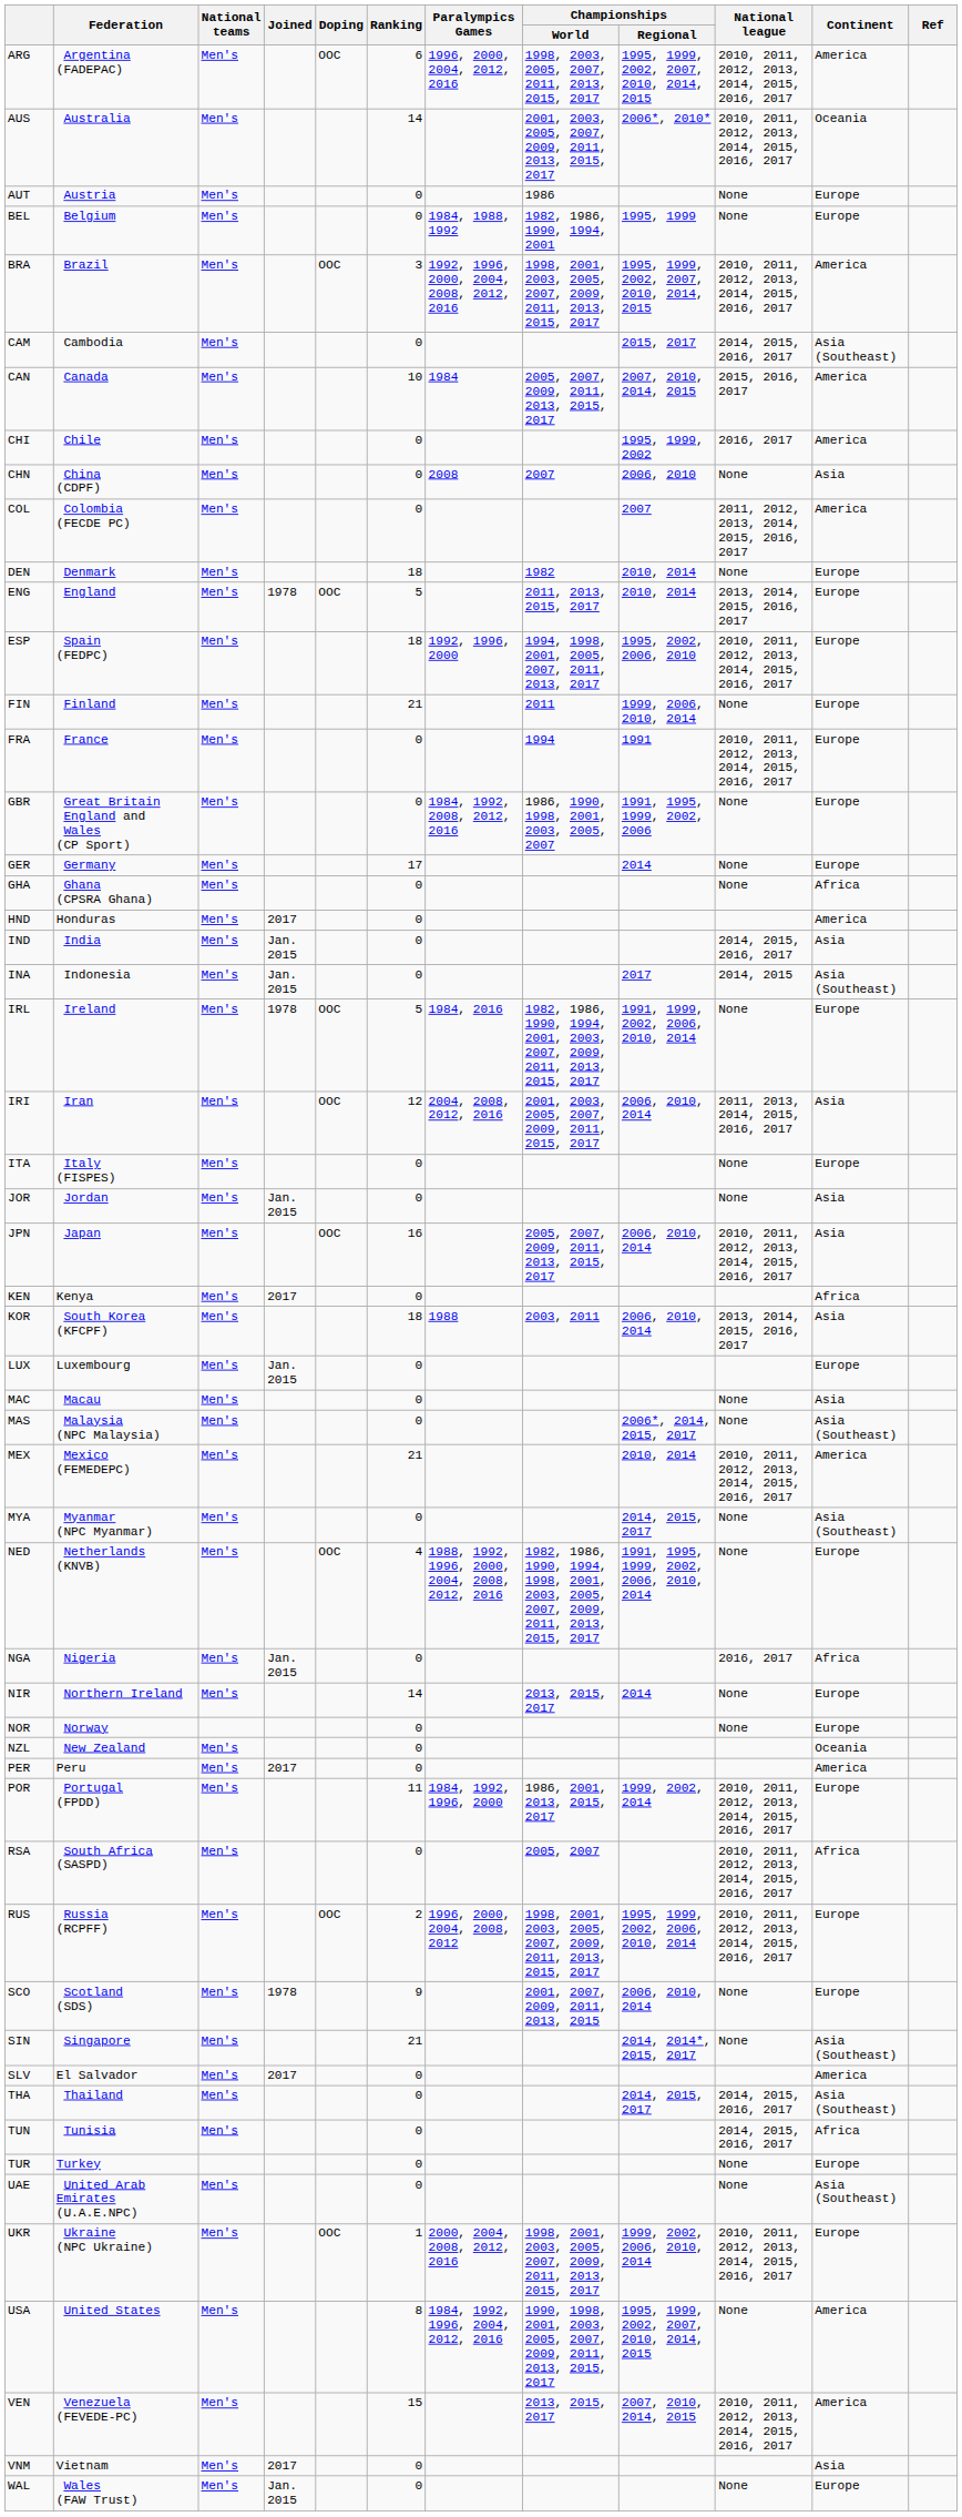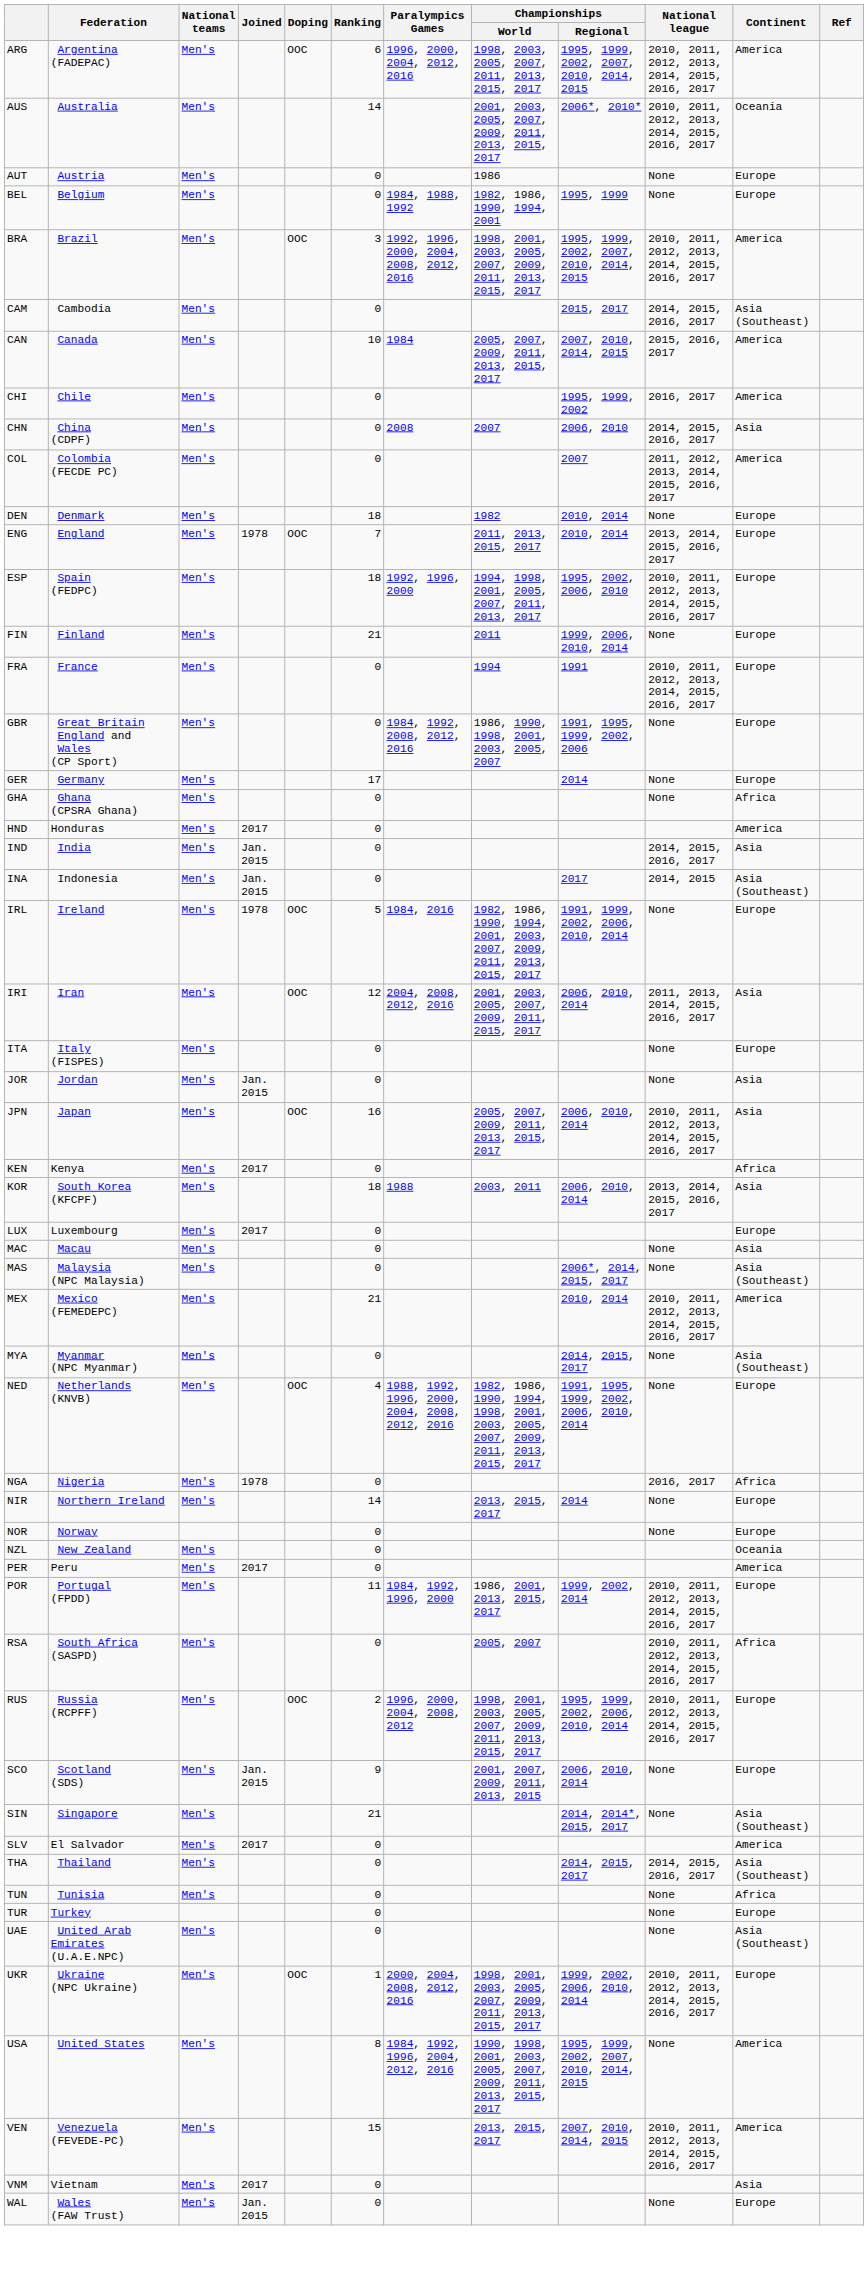CHN | National league: None -> 2014, 2015, 2016, 2017
ENG | Ranking: 5 -> 7
LUX | Joined: Jan. 2015 -> 2017
NGA | Joined: Jan. 2015 -> 1978
SCO | Joined: 1978 -> Jan. 2015
TUN | National league: 2014, 2015, 2016, 2017 -> None
